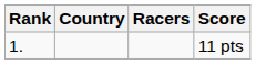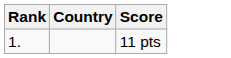- column: Racers
